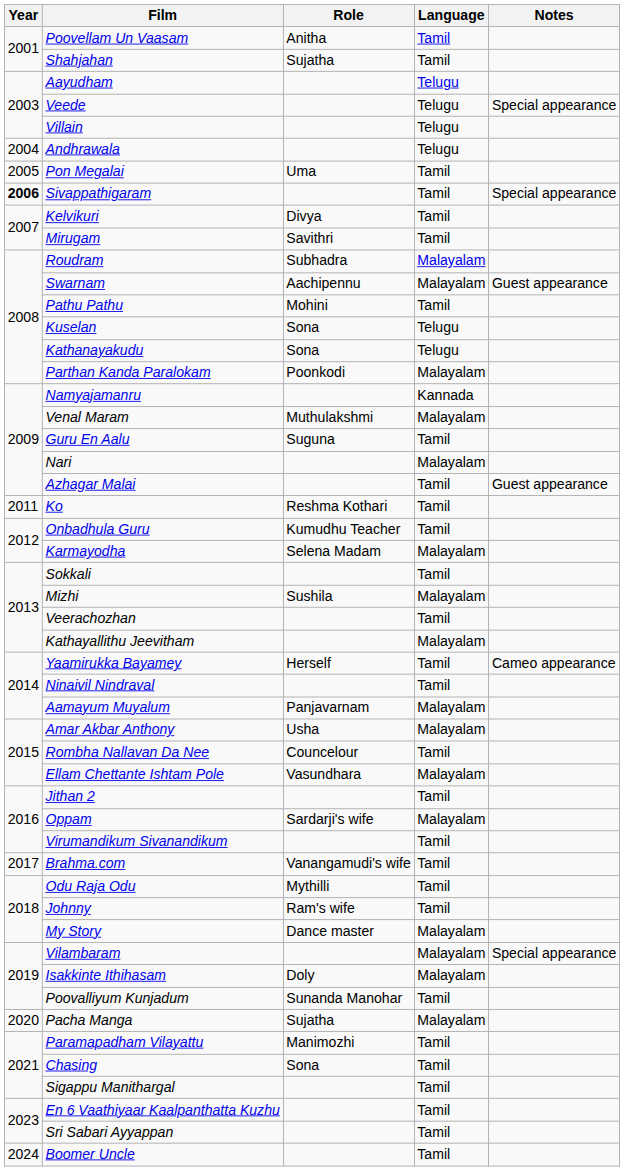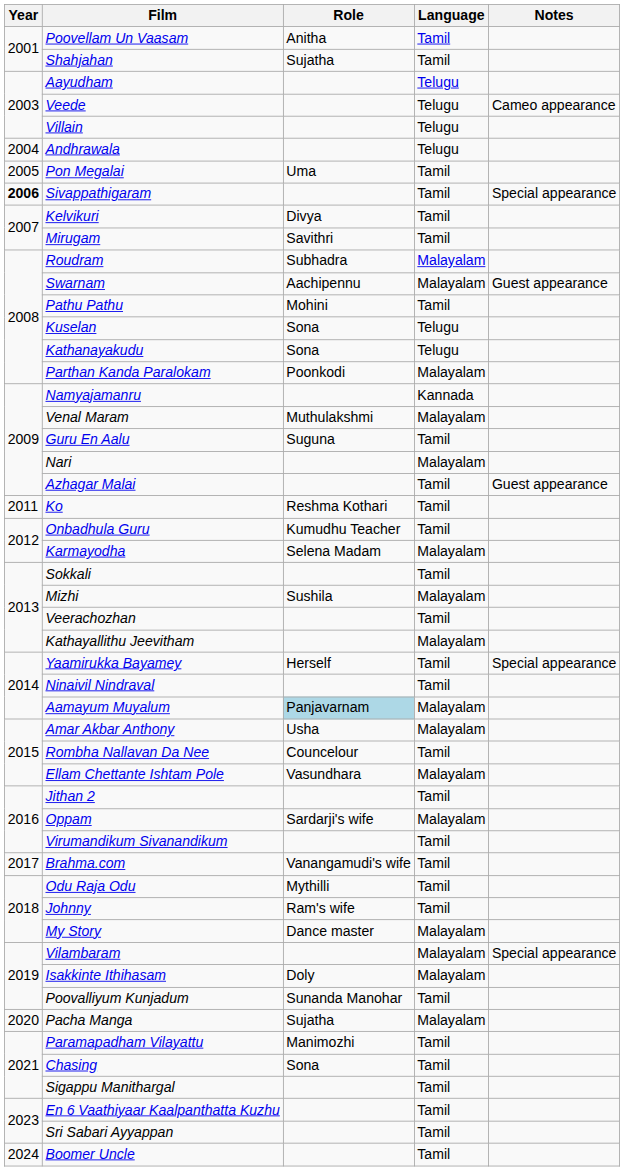Veede | Notes: Special appearance -> Cameo appearance
Yaamirukka Bayamey | Notes: Cameo appearance -> Special appearance
Aamayum Muyalum | Role: no background -> lightblue background
